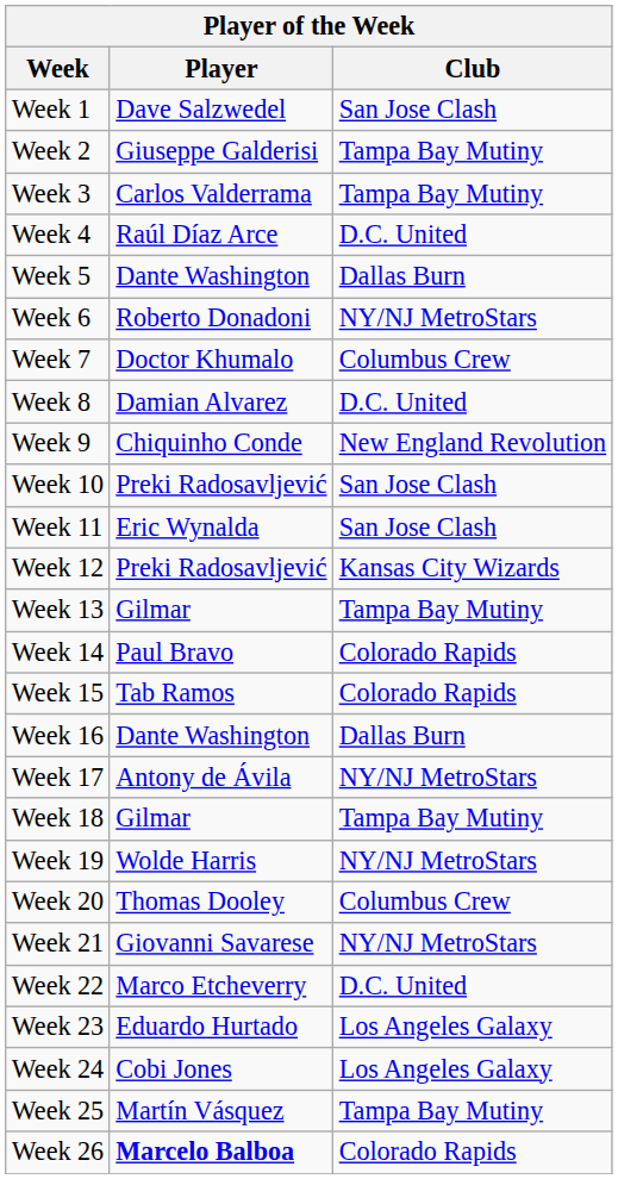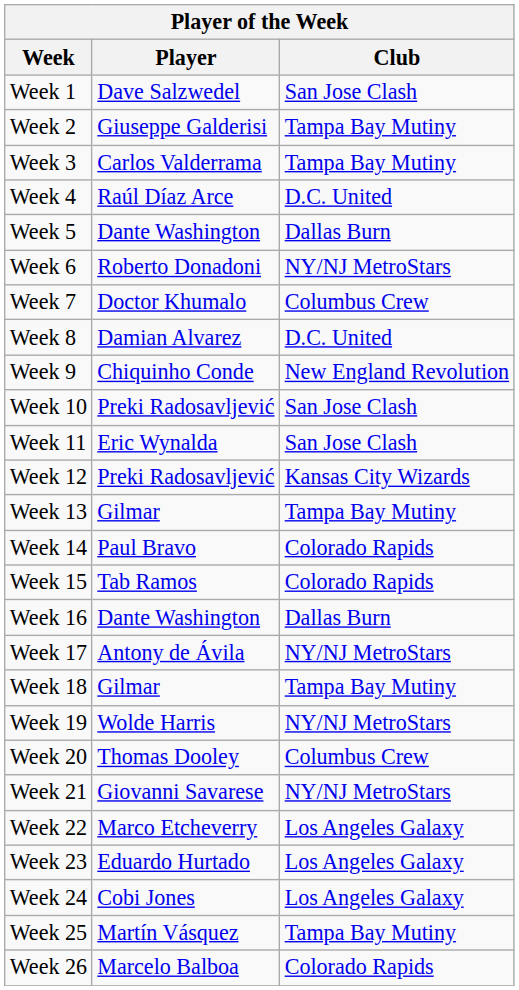Week 22 | Club: D.C. United -> Los Angeles Galaxy
Week 26 | Player: bold -> normal
